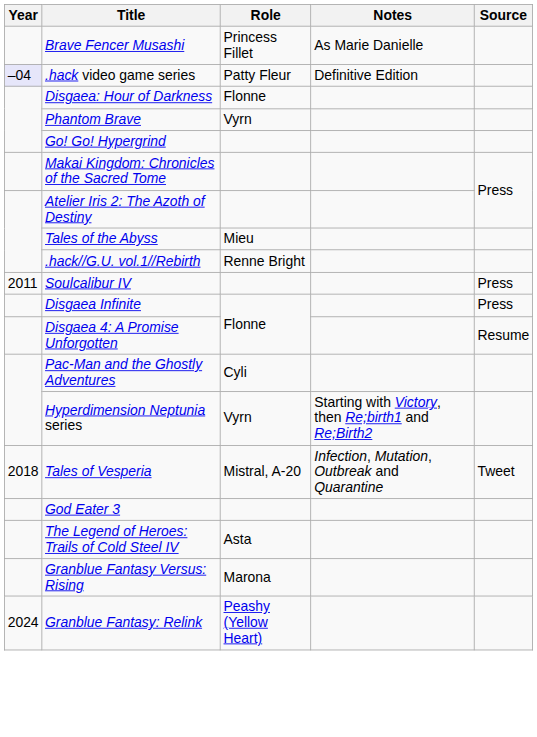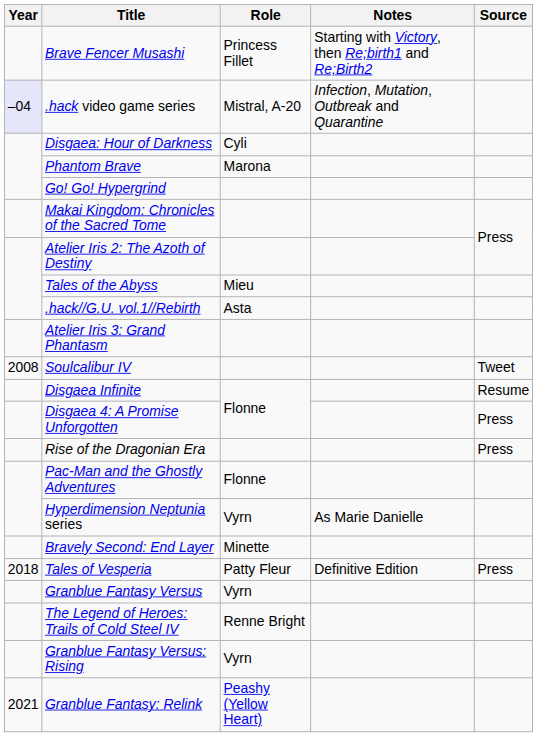Brave Fencer Musashi | Notes: As Marie Danielle -> Starting with Victory, then Re;birth1 and Re;Birth2
.hack video game series | Role: Patty Fleur -> Mistral, A-20
.hack video game series | Notes: Definitive Edition -> Infection, Mutation, Outbreak and Quarantine
Disgaea: Hour of Darkness | Role: Flonne -> Cyli
Phantom Brave | Role: Vyrn -> Marona
.hack//G.U. vol.1//Rebirth | Role: Renne Bright -> Asta
+ row: Atelier Iris 3: Grand Phantasm
Soulcalibur IV | Year: 2011 -> 2008
Soulcalibur IV | Source: Press -> Tweet
Disgaea Infinite | Source: Press -> Resume
Disgaea 4: A Promise Unforgotten | Source: Resume -> Press
+ row: Rise of the Dragonian Era | Press
Pac-Man and the Ghostly Adventures | Role: Cyli -> Flonne
Hyperdimension Neptunia series | Notes: Starting with Victory, then Re;birth1 and Re;Birth2 -> As Marie Danielle
+ row: Bravely Second: End Layer | Minette
Tales of Vesperia | Role: Mistral, A-20 -> Patty Fleur
Tales of Vesperia | Notes: Infection, Mutation, Outbreak and Quarantine -> Definitive Edition
Tales of Vesperia | Source: Tweet -> Press
- row: God Eater 3
+ row: Granblue Fantasy Versus | Vyrn
The Legend of Heroes: Trails of Cold Steel IV | Role: Asta -> Renne Bright
Granblue Fantasy Versus: Rising | Role: Marona -> Vyrn
Granblue Fantasy: Relink | Year: 2024 -> 2021
